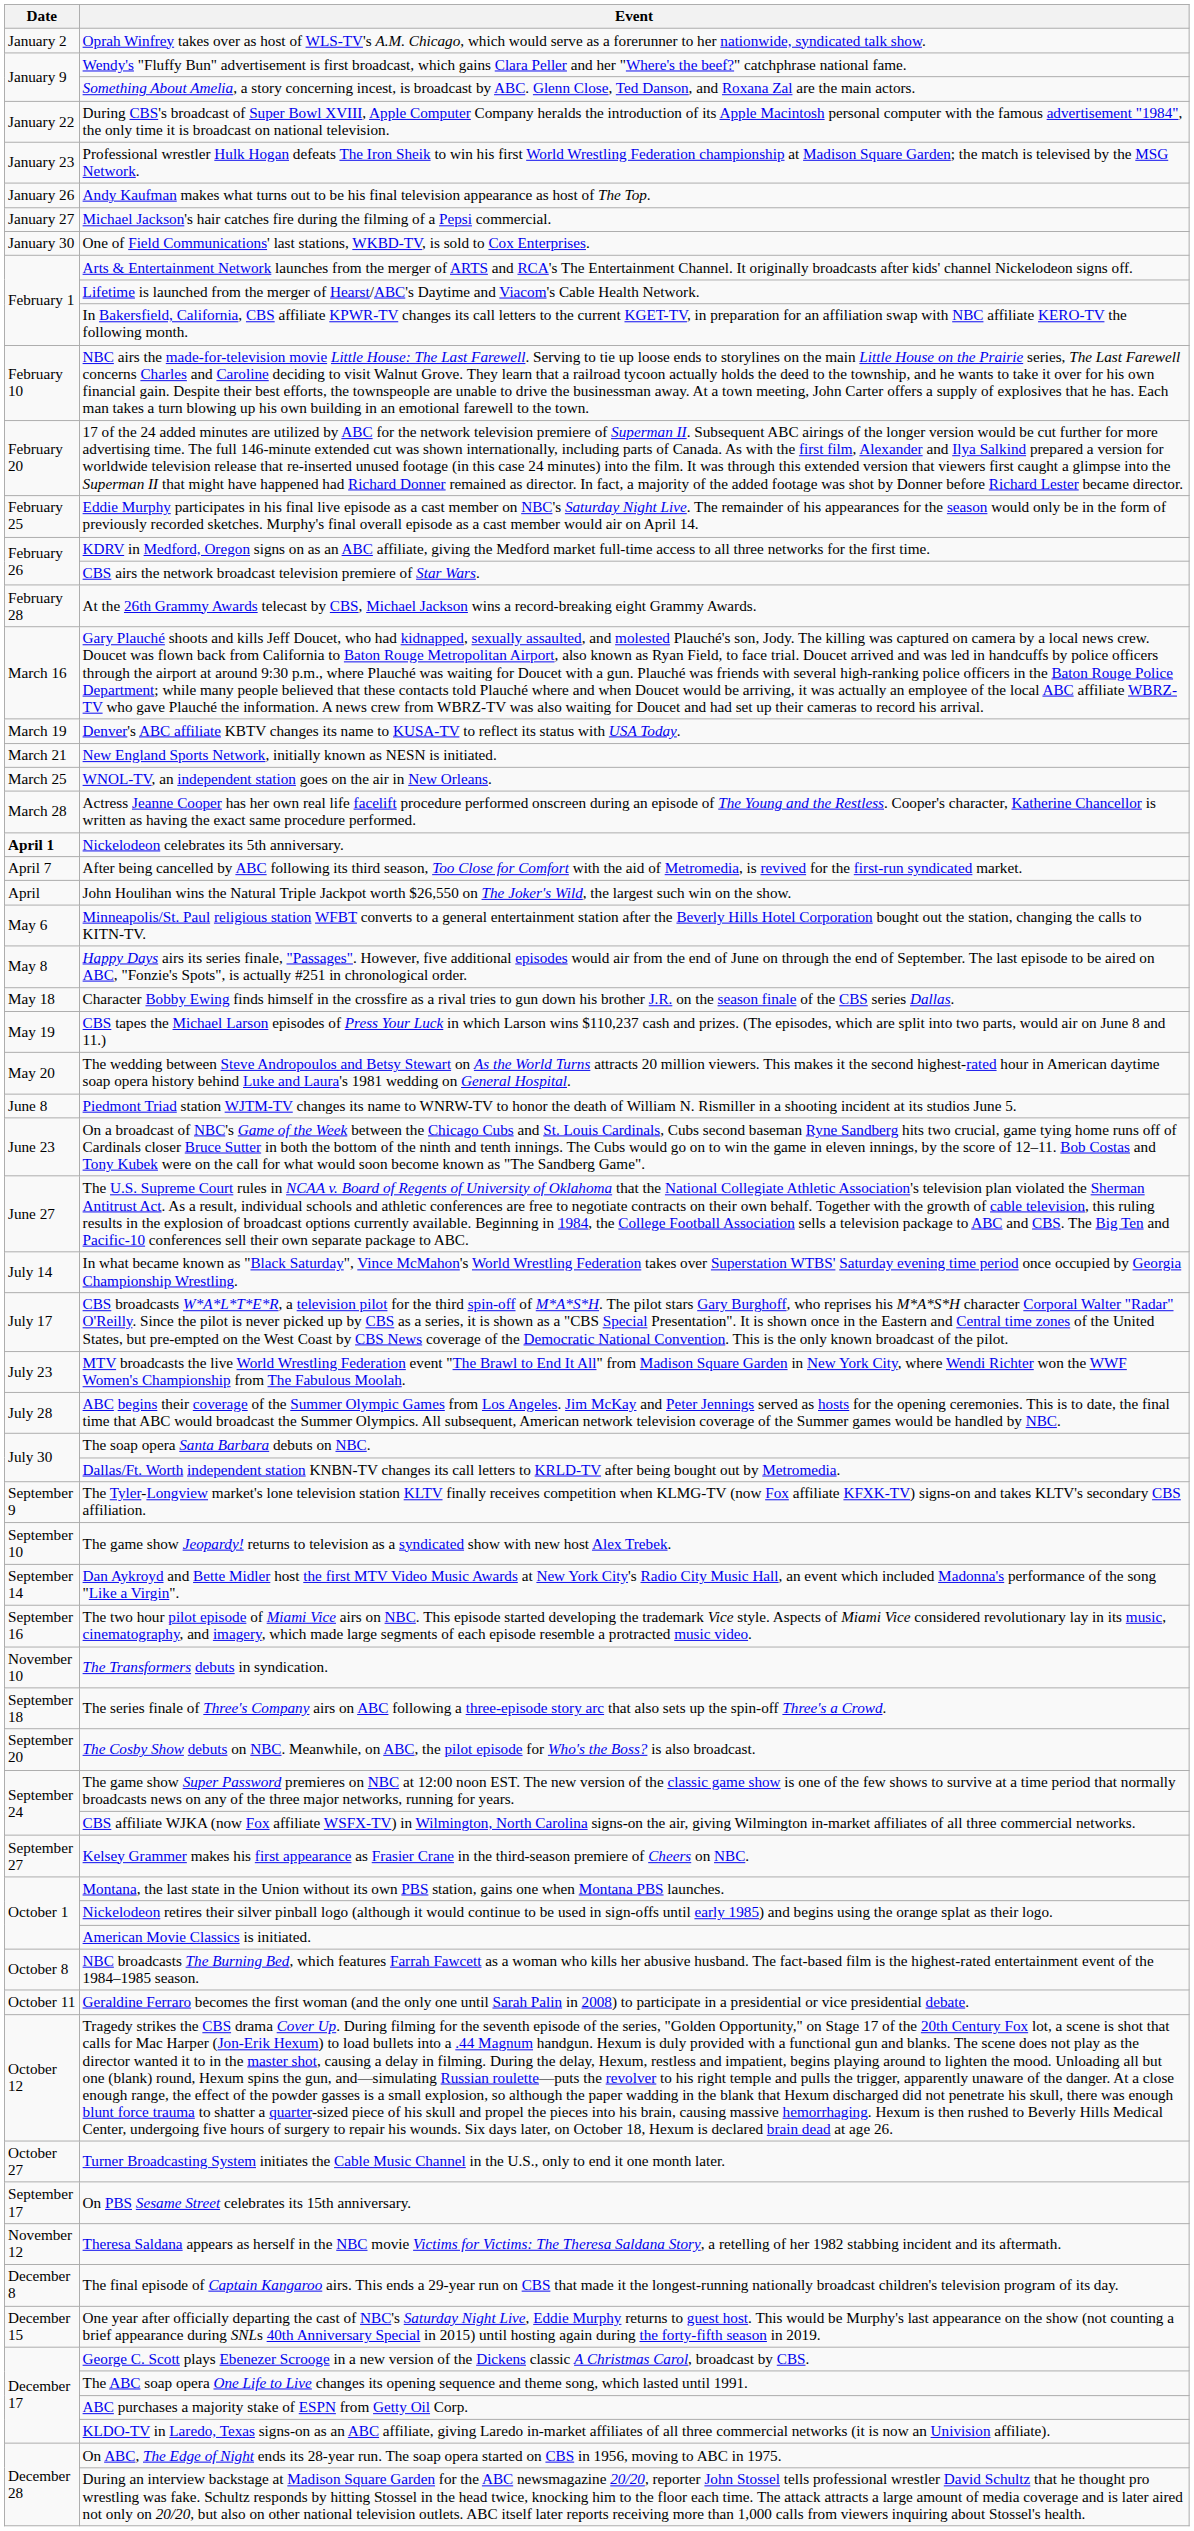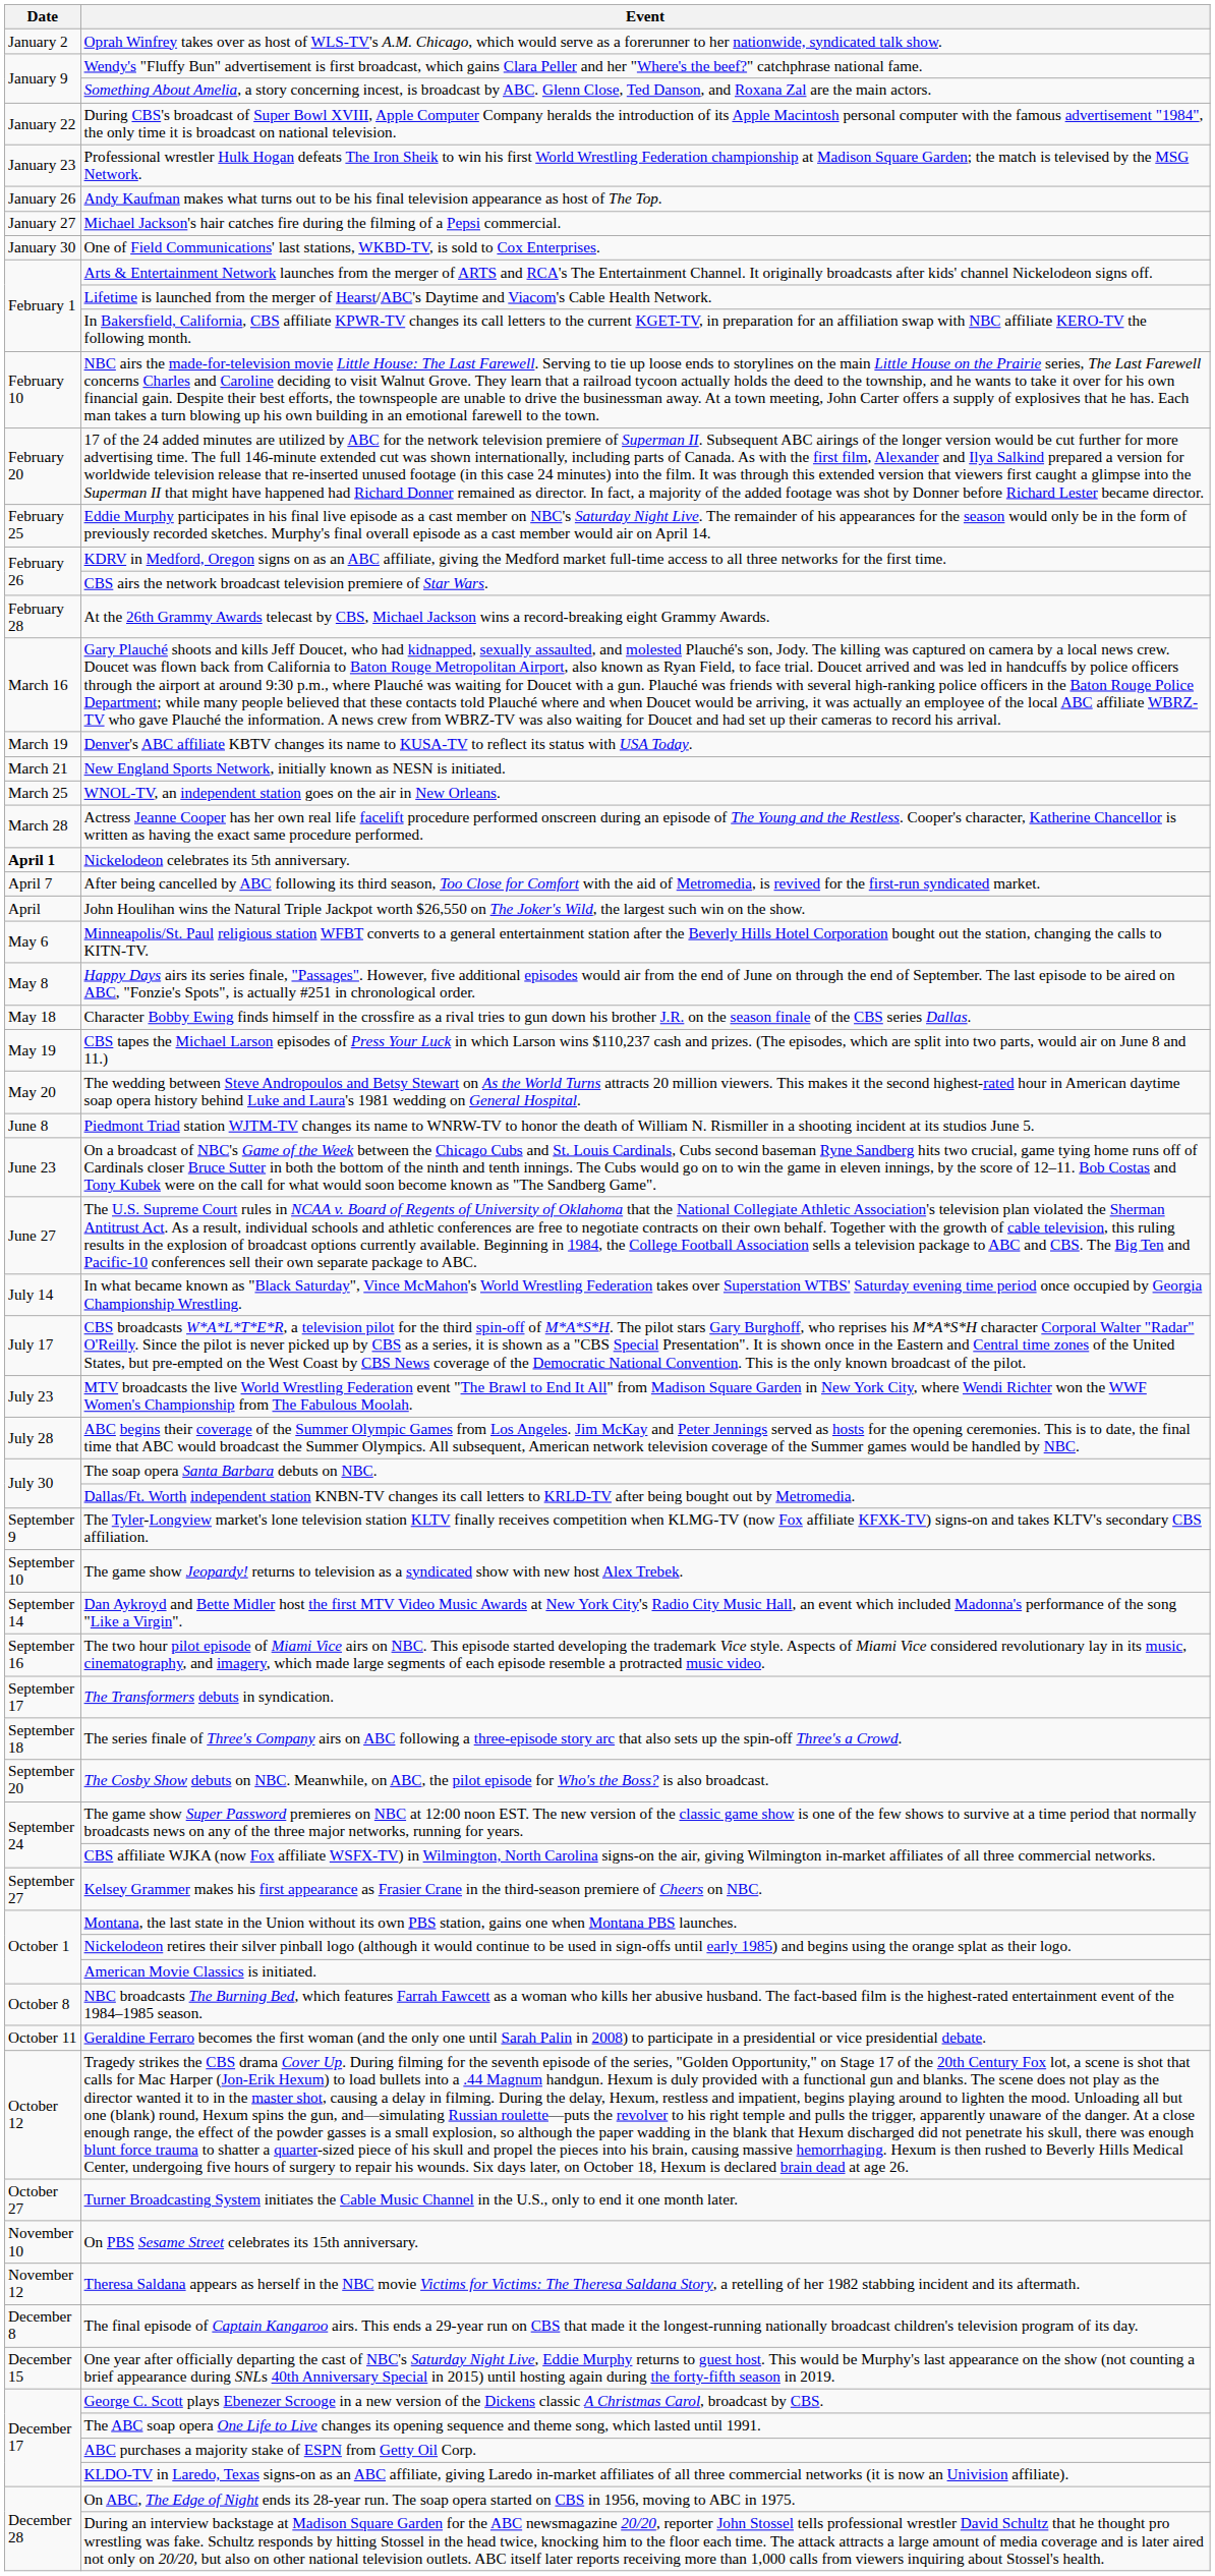The Transformers debuts in syndication. | Date: November 10 -> September 17
On PBS Sesame Street celebrates its 15th anniversary. | Date: September 17 -> November 10
